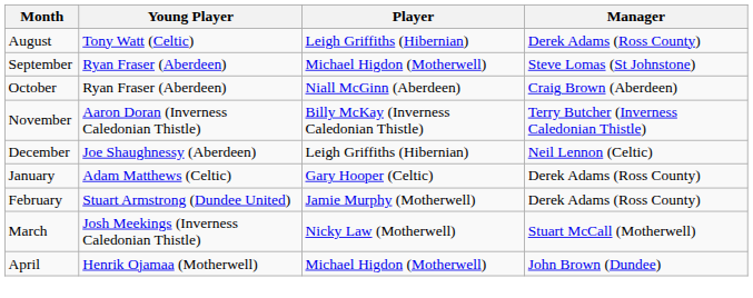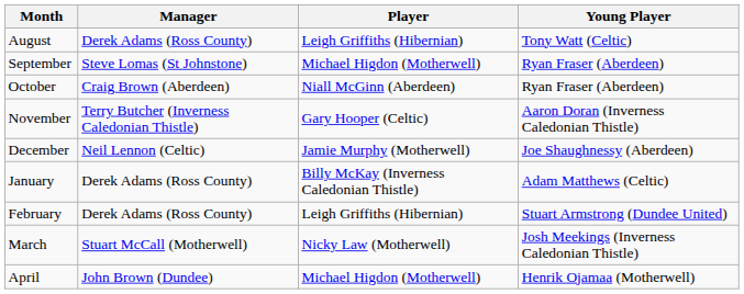columns swapped: Manager <-> Young Player
November | Player: Billy McKay (Inverness Caledonian Thistle) -> Gary Hooper (Celtic)
December | Player: Leigh Griffiths (Hibernian) -> Jamie Murphy (Motherwell)
January | Player: Gary Hooper (Celtic) -> Billy McKay (Inverness Caledonian Thistle)
February | Player: Jamie Murphy (Motherwell) -> Leigh Griffiths (Hibernian)
